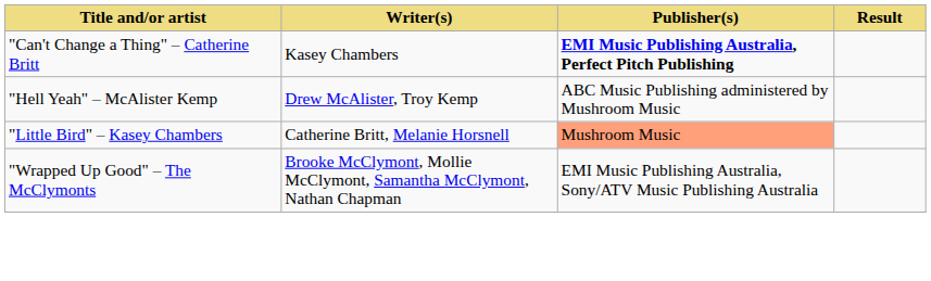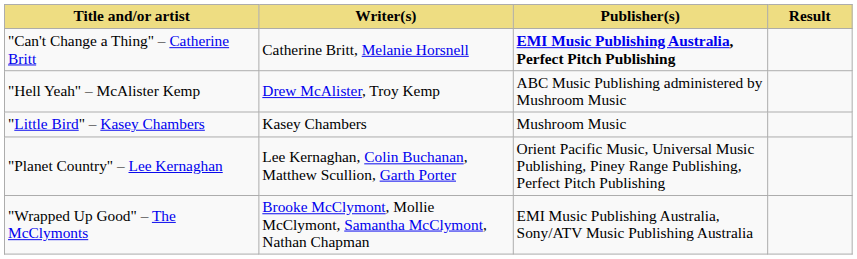"Can't Change a Thing" – Catherine Britt | Writer(s): Kasey Chambers -> Catherine Britt, Melanie Horsnell
"Little Bird" – Kasey Chambers | Writer(s): Catherine Britt, Melanie Horsnell -> Kasey Chambers
"Little Bird" – Kasey Chambers | Publisher(s): lightsalmon background -> no background
+ row: "Planet Country" – Lee Kernaghan | Lee Kernaghan, Colin Buchanan, Matthew Scullion, Garth Porter | Orient Pacific Music, Universal Music Publishing, Piney Range Publishing, Perfect Pitch Publishing
